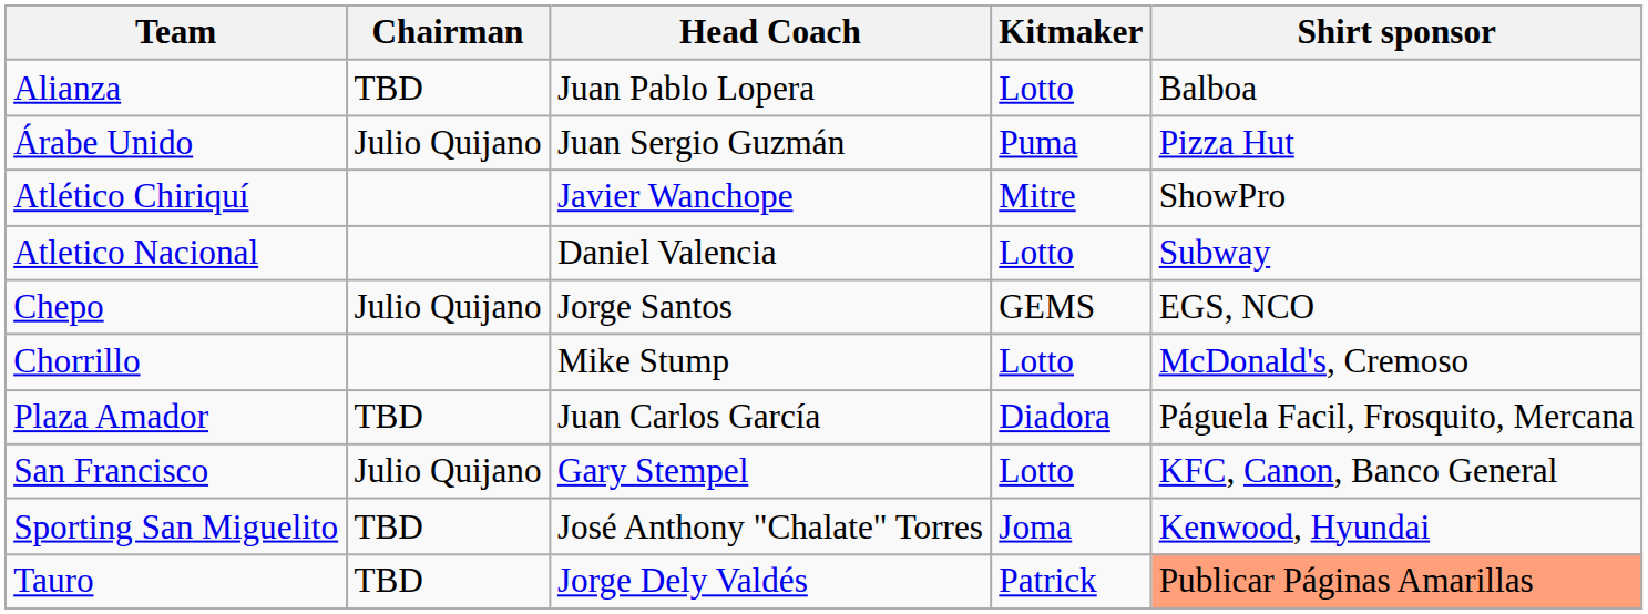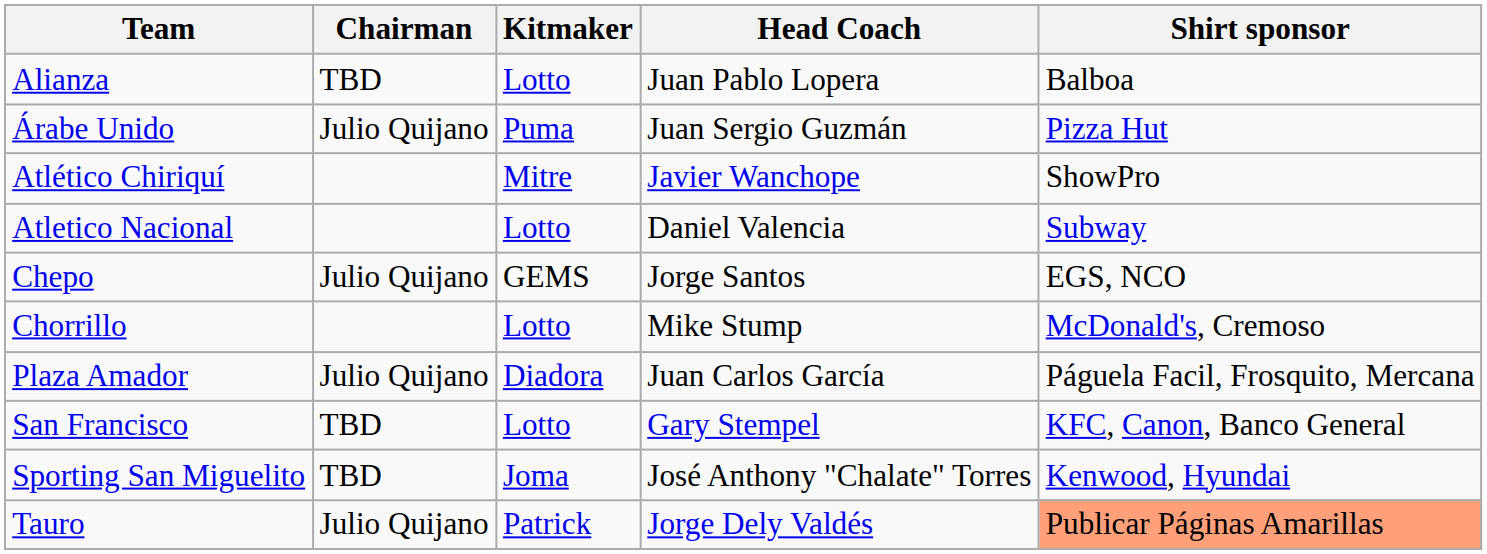columns swapped: Head Coach <-> Kitmaker
Plaza Amador | Chairman: TBD -> Julio Quijano
San Francisco | Chairman: Julio Quijano -> TBD
Tauro | Chairman: TBD -> Julio Quijano
